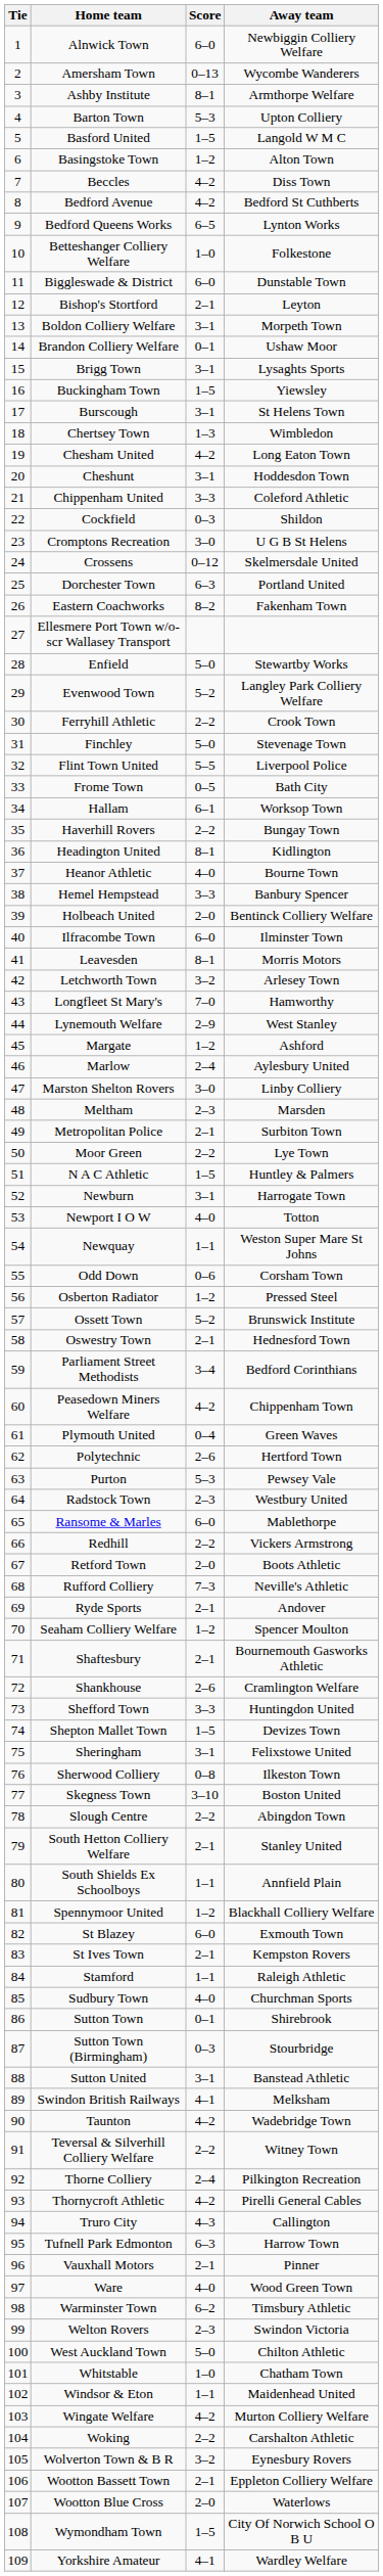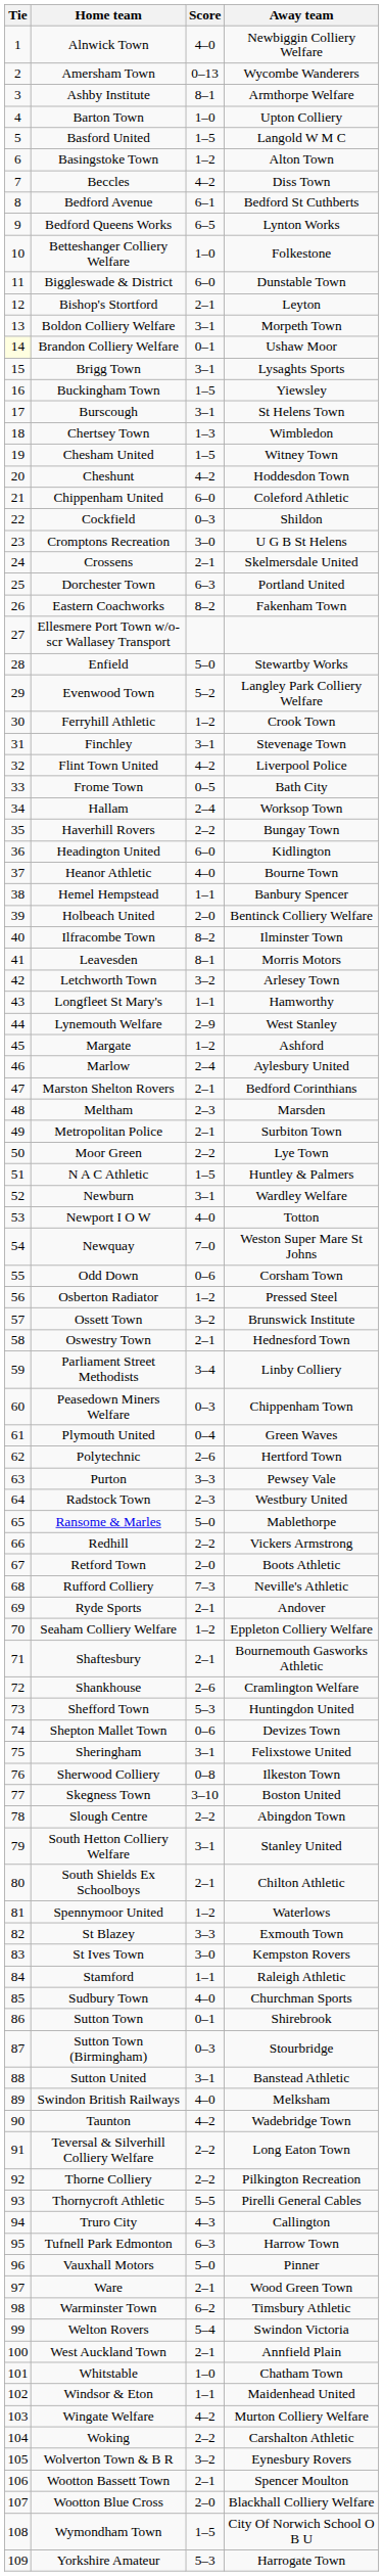Alnwick Town | Score: 6–0 -> 4–0
Barton Town | Score: 5–3 -> 1–0
Bedford Avenue | Score: 4–2 -> 6–1
Brandon Colliery Welfare | Tie: no background -> lightyellow background
Chesham United | Score: 4–2 -> 1–5
Chesham United | Away team: Long Eaton Town -> Witney Town
Cheshunt | Score: 3–1 -> 4–2
Chippenham United | Score: 3–3 -> 6–0
Crossens | Score: 0–12 -> 2–1
Ferryhill Athletic | Score: 2–2 -> 1–2
Finchley | Score: 5–0 -> 3–1
Flint Town United | Score: 5–5 -> 4–2
Hallam | Score: 6–1 -> 2–4
Headington United | Score: 8–1 -> 6–0
Hemel Hempstead | Score: 3–3 -> 1–1
Ilfracombe Town | Score: 6–0 -> 8–2
Longfleet St Mary's | Score: 7–0 -> 1–1
Marston Shelton Rovers | Score: 3–0 -> 2–1
Marston Shelton Rovers | Away team: Linby Colliery -> Bedford Corinthians
Newburn | Away team: Harrogate Town -> Wardley Welfare
Newquay | Score: 1–1 -> 7–0
Ossett Town | Score: 5–2 -> 3–2
Parliament Street Methodists | Away team: Bedford Corinthians -> Linby Colliery
Peasedown Miners Welfare | Score: 4–2 -> 0–3
Purton | Score: 5–3 -> 3–3
Ransome & Marles | Score: 6–0 -> 5–0
Seaham Colliery Welfare | Away team: Spencer Moulton -> Eppleton Colliery Welfare
Shefford Town | Score: 3–3 -> 5–3
Shepton Mallet Town | Score: 1–5 -> 0–6
South Hetton Colliery Welfare | Score: 2–1 -> 3–1
South Shields Ex Schoolboys | Score: 1–1 -> 2–1
South Shields Ex Schoolboys | Away team: Annfield Plain -> Chilton Athletic
Spennymoor United | Away team: Blackhall Colliery Welfare -> Waterlows
St Blazey | Score: 6–0 -> 3–3
St Ives Town | Score: 2–1 -> 3–0
Swindon British Railways | Score: 4–1 -> 4–0
Teversal & Silverhill Colliery Welfare | Away team: Witney Town -> Long Eaton Town
Thorne Colliery | Score: 2–4 -> 2–2
Thornycroft Athletic | Score: 4–2 -> 5–5
Vauxhall Motors | Score: 2–1 -> 5–0
Ware | Score: 4–0 -> 2–1
Welton Rovers | Score: 2–3 -> 5–4
West Auckland Town | Score: 5–0 -> 2–1
West Auckland Town | Away team: Chilton Athletic -> Annfield Plain
Wootton Bassett Town | Away team: Eppleton Colliery Welfare -> Spencer Moulton
Wootton Blue Cross | Away team: Waterlows -> Blackhall Colliery Welfare
Yorkshire Amateur | Score: 4–1 -> 5–3
Yorkshire Amateur | Away team: Wardley Welfare -> Harrogate Town
